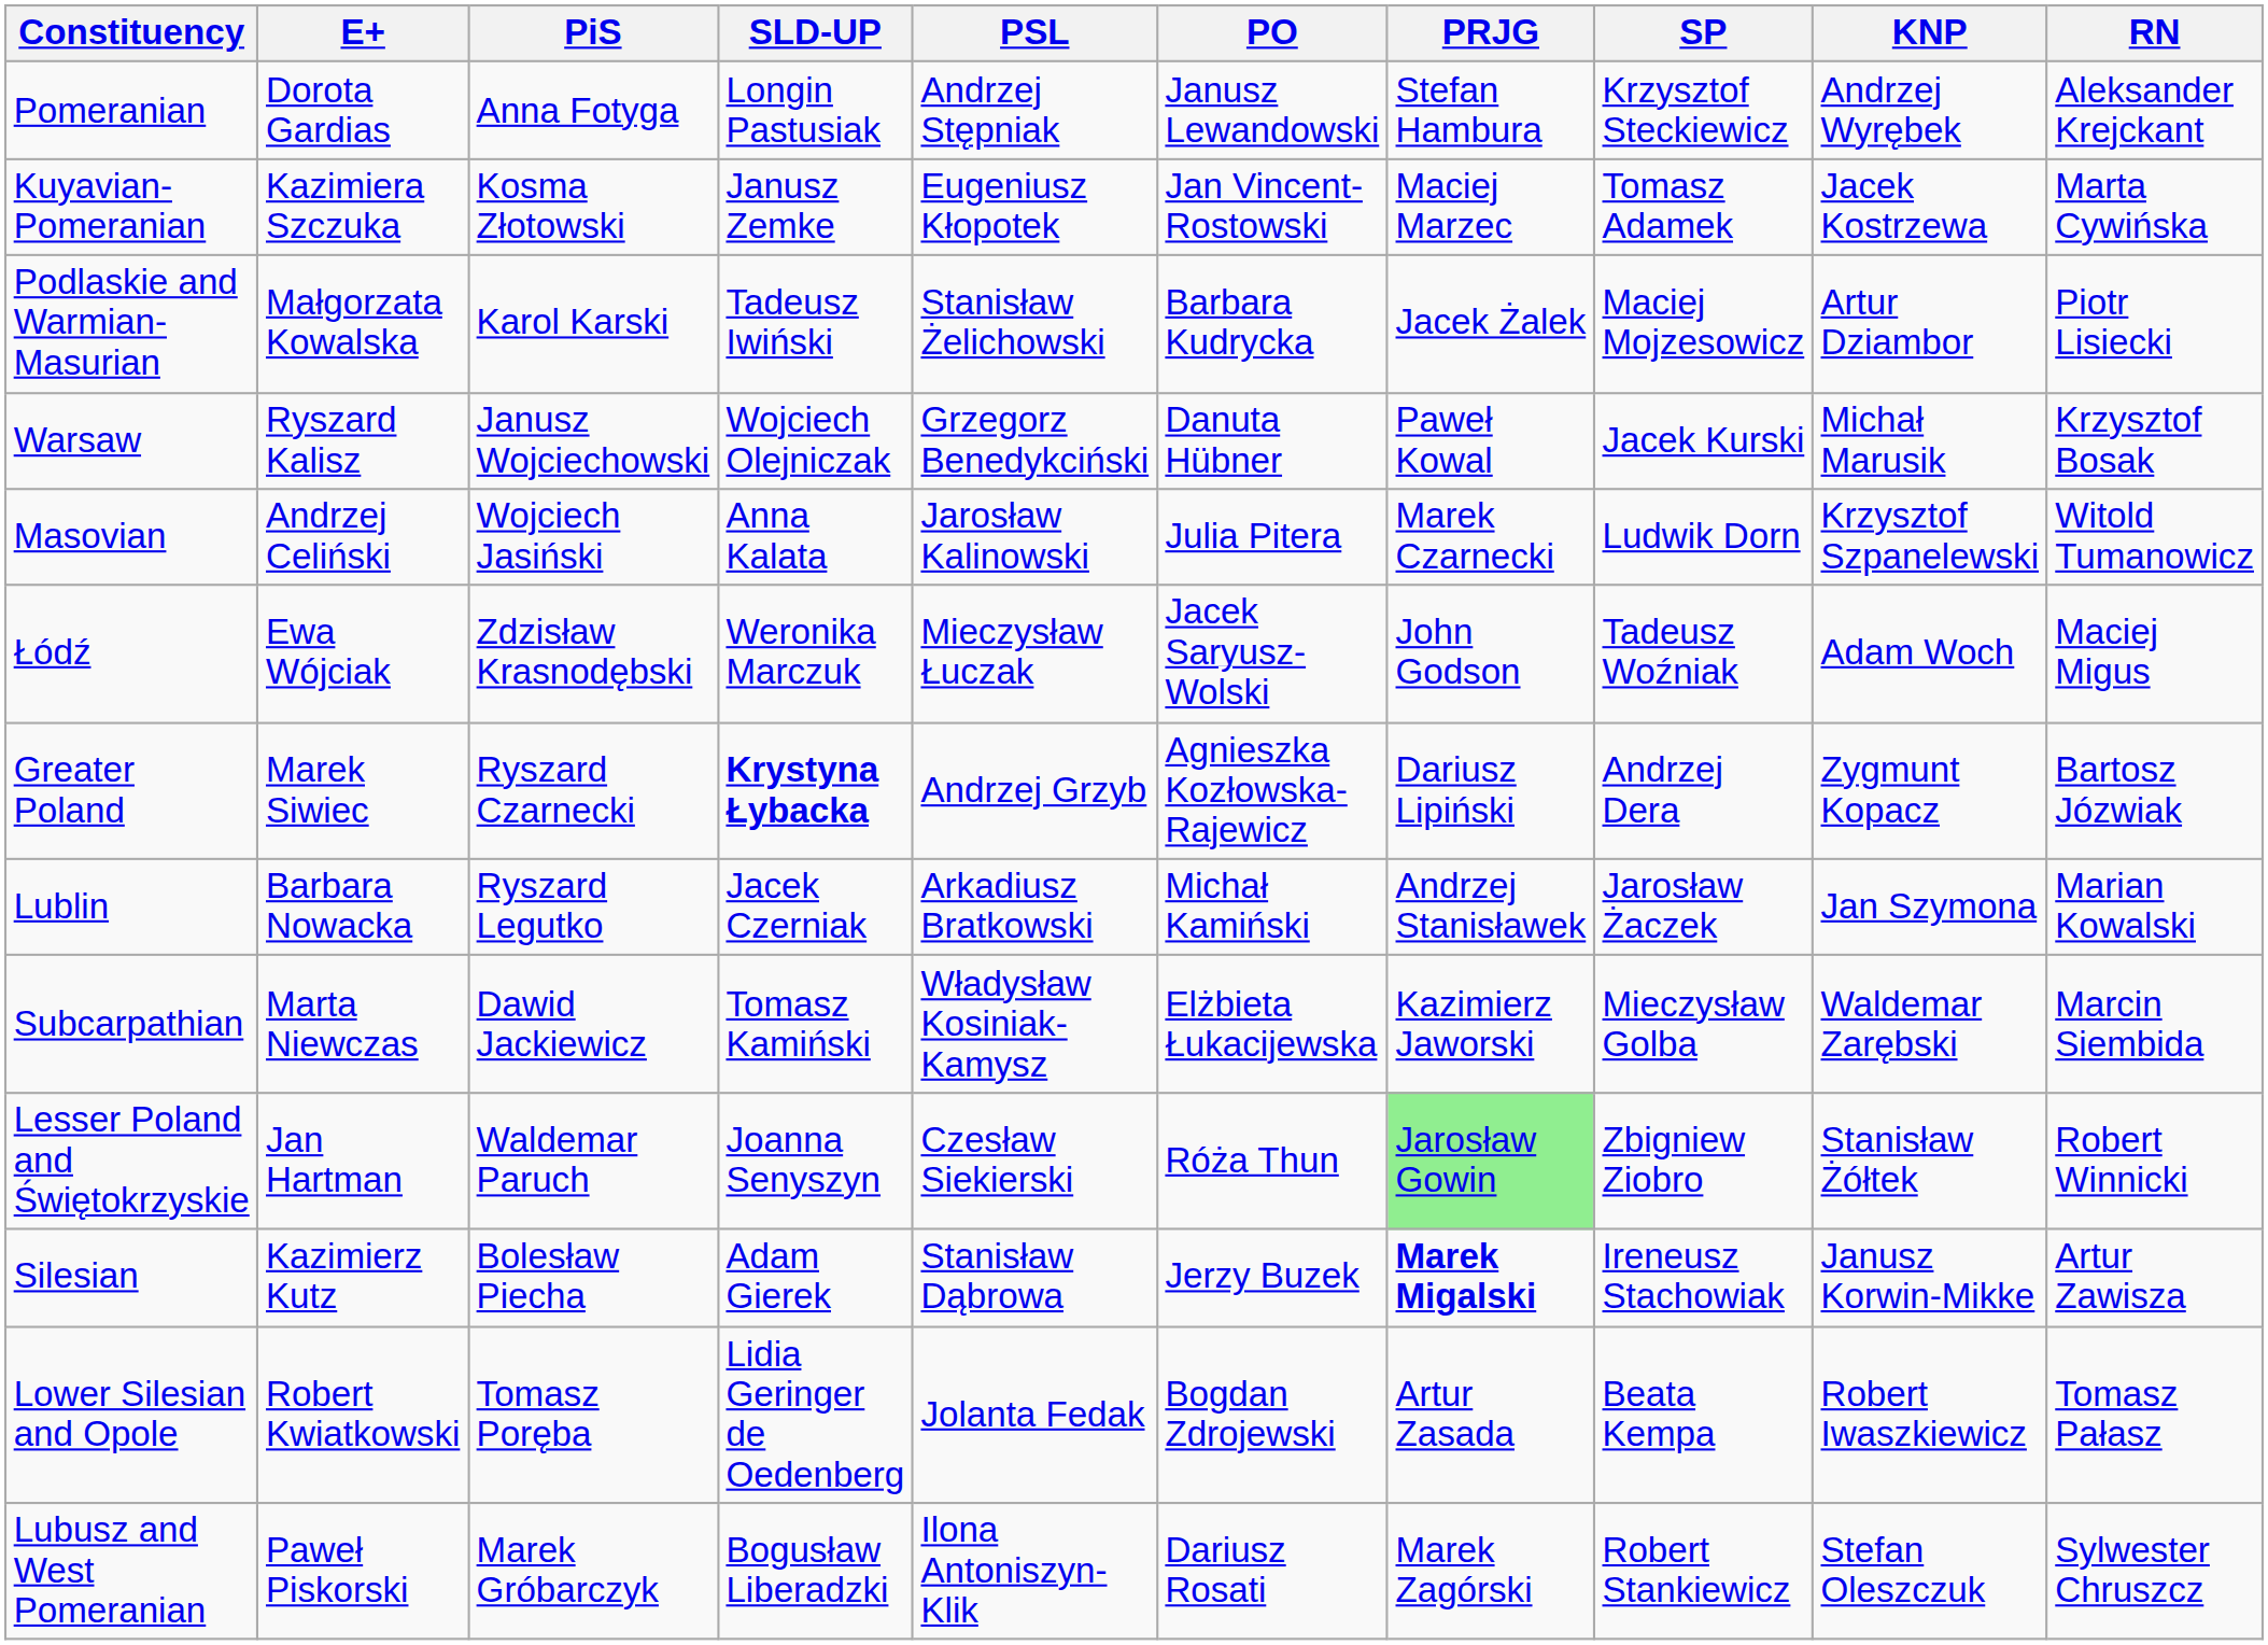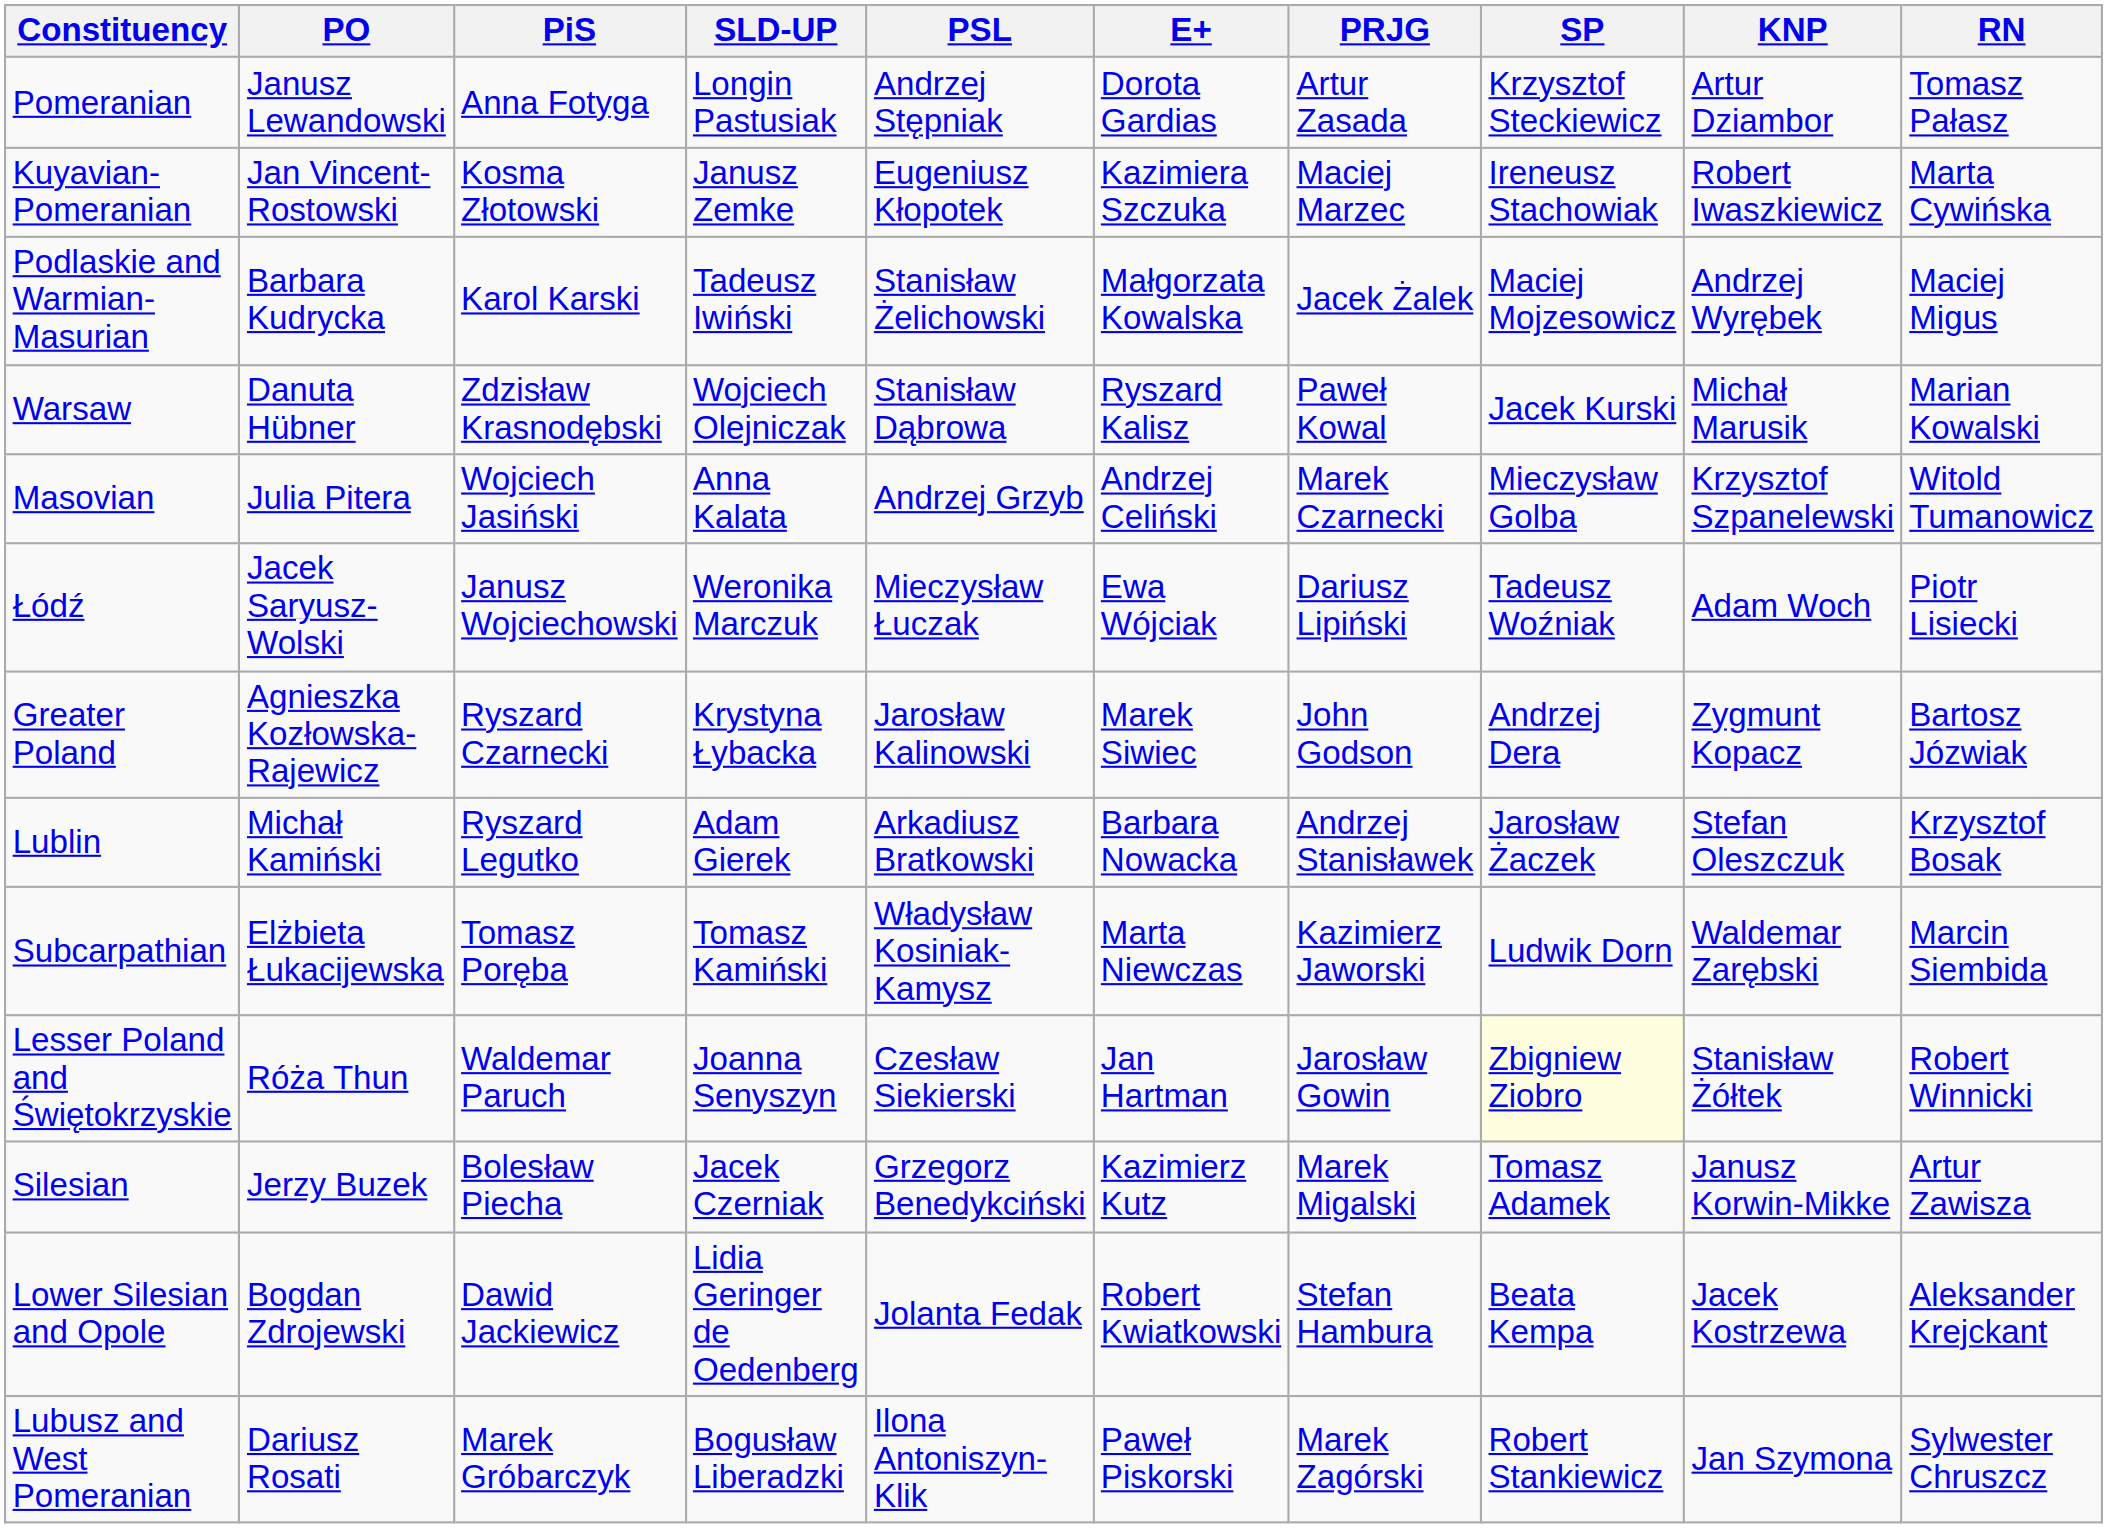columns swapped: PO <-> E+
Pomeranian | PRJG: Stefan Hambura -> Artur Zasada
Pomeranian | KNP: Andrzej Wyrębek -> Artur Dziambor
Pomeranian | RN: Aleksander Krejckant -> Tomasz Pałasz
Kuyavian-Pomeranian | SP: Tomasz Adamek -> Ireneusz Stachowiak
Kuyavian-Pomeranian | KNP: Jacek Kostrzewa -> Robert Iwaszkiewicz
Podlaskie and Warmian-Masurian | KNP: Artur Dziambor -> Andrzej Wyrębek
Podlaskie and Warmian-Masurian | RN: Piotr Lisiecki -> Maciej Migus
Warsaw | PiS: Janusz Wojciechowski -> Zdzisław Krasnodębski
Warsaw | PSL: Grzegorz Benedykciński -> Stanisław Dąbrowa
Warsaw | RN: Krzysztof Bosak -> Marian Kowalski
Masovian | PSL: Jarosław Kalinowski -> Andrzej Grzyb
Masovian | SP: Ludwik Dorn -> Mieczysław Golba
Łódź | PiS: Zdzisław Krasnodębski -> Janusz Wojciechowski
Łódź | PRJG: John Godson -> Dariusz Lipiński
Łódź | RN: Maciej Migus -> Piotr Lisiecki
Greater Poland | SLD-UP: bold -> normal
Greater Poland | PSL: Andrzej Grzyb -> Jarosław Kalinowski
Greater Poland | PRJG: Dariusz Lipiński -> John Godson
Lublin | SLD-UP: Jacek Czerniak -> Adam Gierek
Lublin | KNP: Jan Szymona -> Stefan Oleszczuk
Lublin | RN: Marian Kowalski -> Krzysztof Bosak
Subcarpathian | PiS: Dawid Jackiewicz -> Tomasz Poręba
Subcarpathian | SP: Mieczysław Golba -> Ludwik Dorn
Lesser Poland and Świętokrzyskie | PRJG: lightgreen background -> no background
Lesser Poland and Świętokrzyskie | SP: no background -> lightyellow background
Silesian | SLD-UP: Adam Gierek -> Jacek Czerniak
Silesian | PSL: Stanisław Dąbrowa -> Grzegorz Benedykciński
Silesian | PRJG: bold -> normal
Silesian | SP: Ireneusz Stachowiak -> Tomasz Adamek
Lower Silesian and Opole | PiS: Tomasz Poręba -> Dawid Jackiewicz
Lower Silesian and Opole | PRJG: Artur Zasada -> Stefan Hambura
Lower Silesian and Opole | KNP: Robert Iwaszkiewicz -> Jacek Kostrzewa
Lower Silesian and Opole | RN: Tomasz Pałasz -> Aleksander Krejckant
Lubusz and West Pomeranian | KNP: Stefan Oleszczuk -> Jan Szymona
